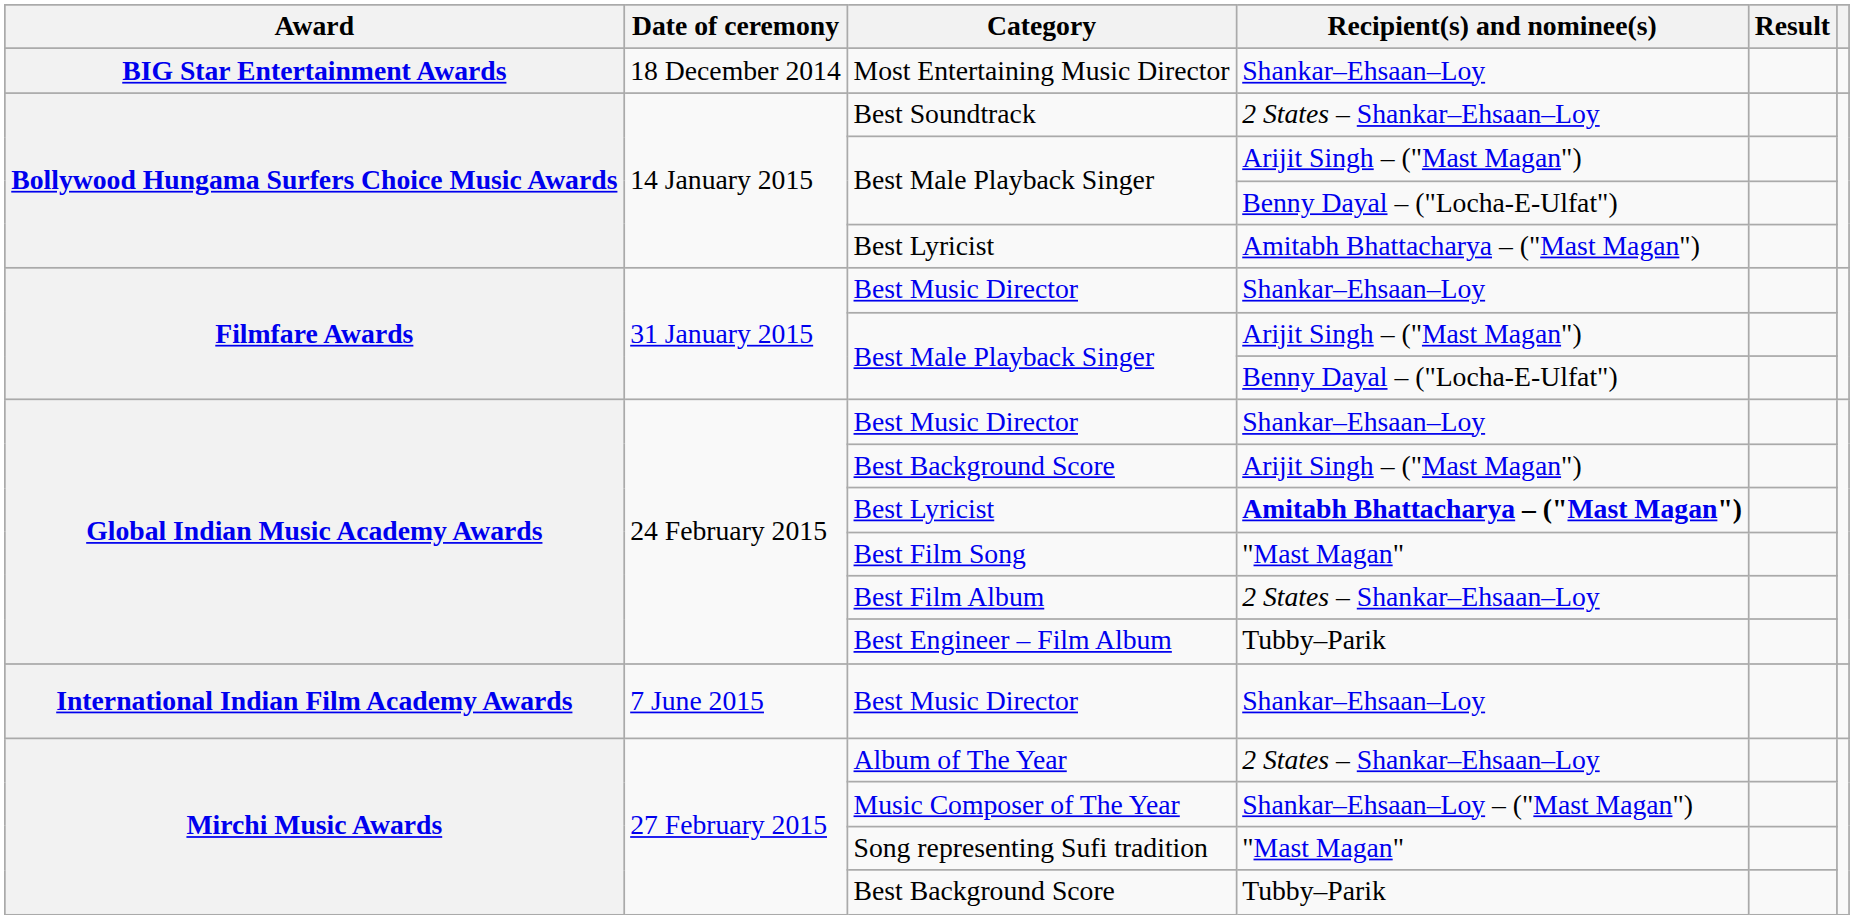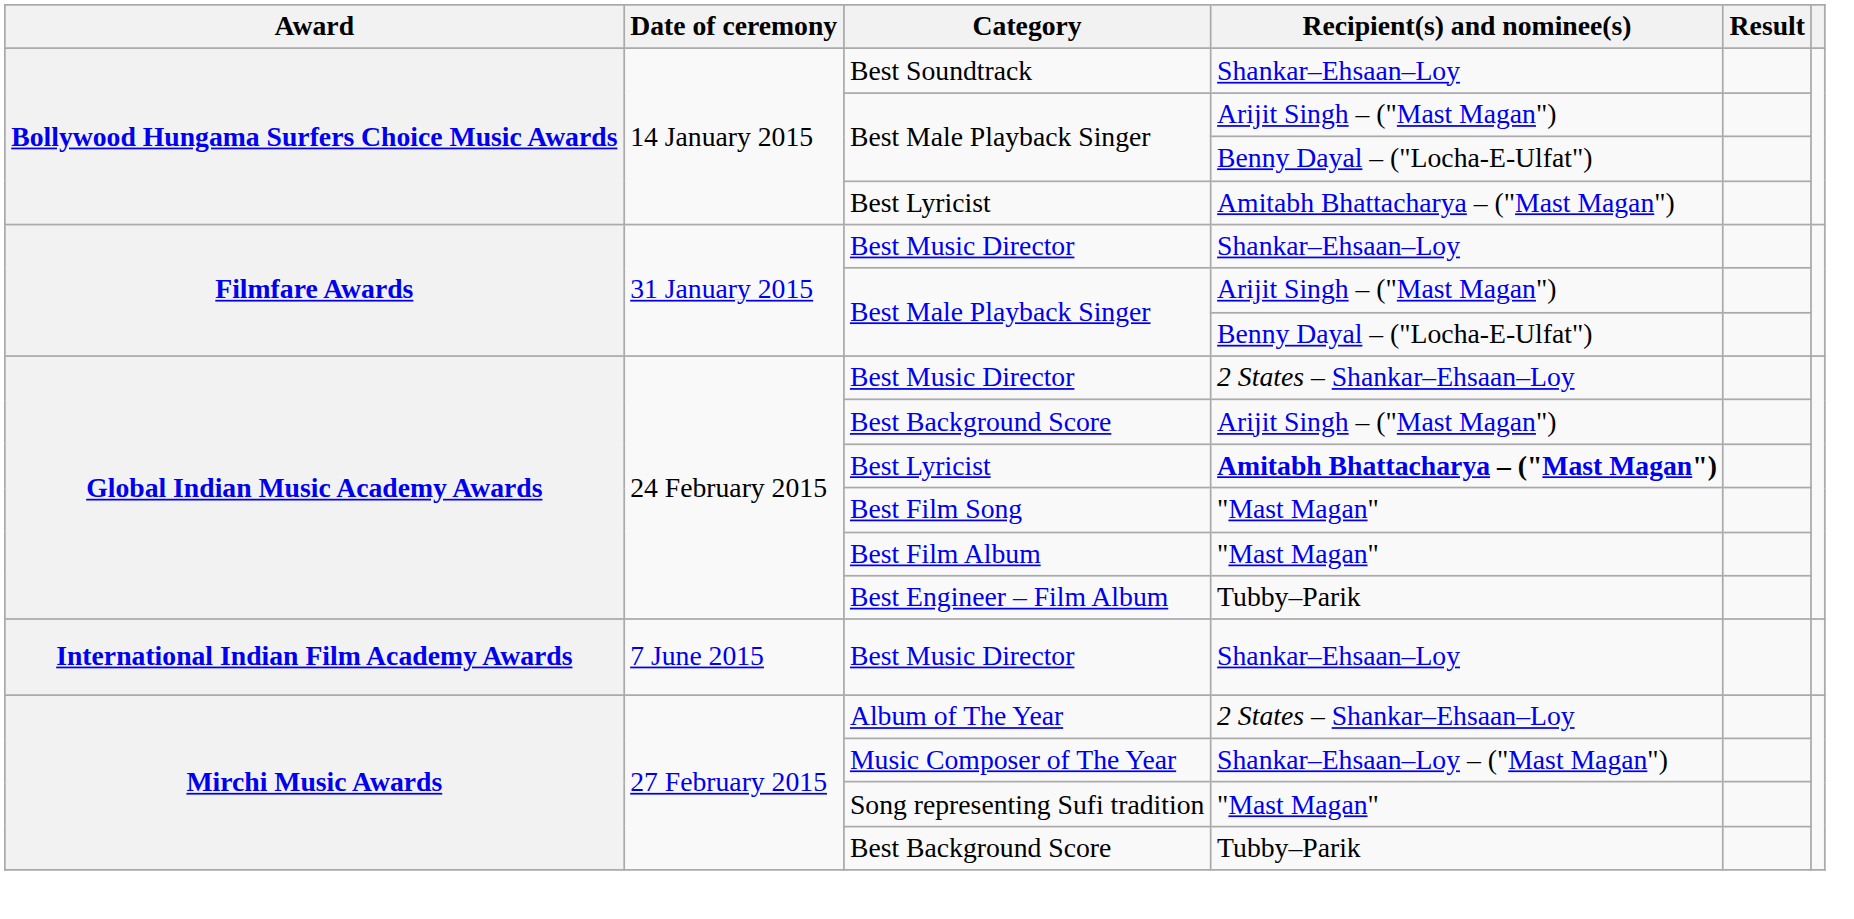- row: BIG Star Entertainment Awards | 18 December 2014 | Most Entertaining Music Director | Shankar–Ehsaan–Loy
Best Soundtrack | Recipient(s) and nominee(s): 2 States – Shankar–Ehsaan–Loy -> Shankar–Ehsaan–Loy
Global Indian Music Academy Awards / Best Music Director | Recipient(s) and nominee(s): Shankar–Ehsaan–Loy -> 2 States – Shankar–Ehsaan–Loy
Best Film Album | Recipient(s) and nominee(s): 2 States – Shankar–Ehsaan–Loy -> "Mast Magan"
